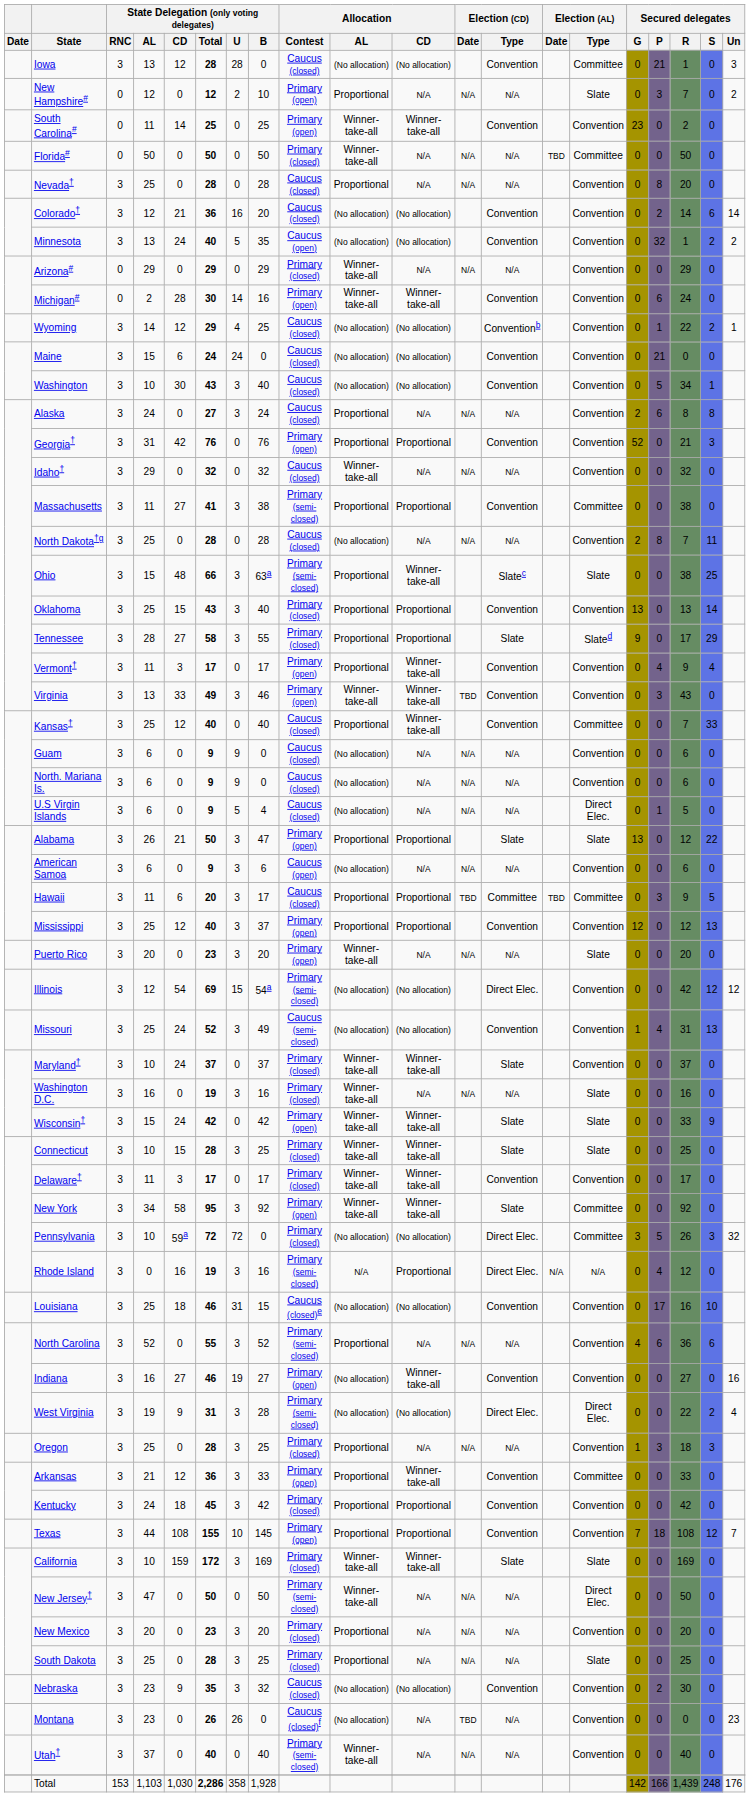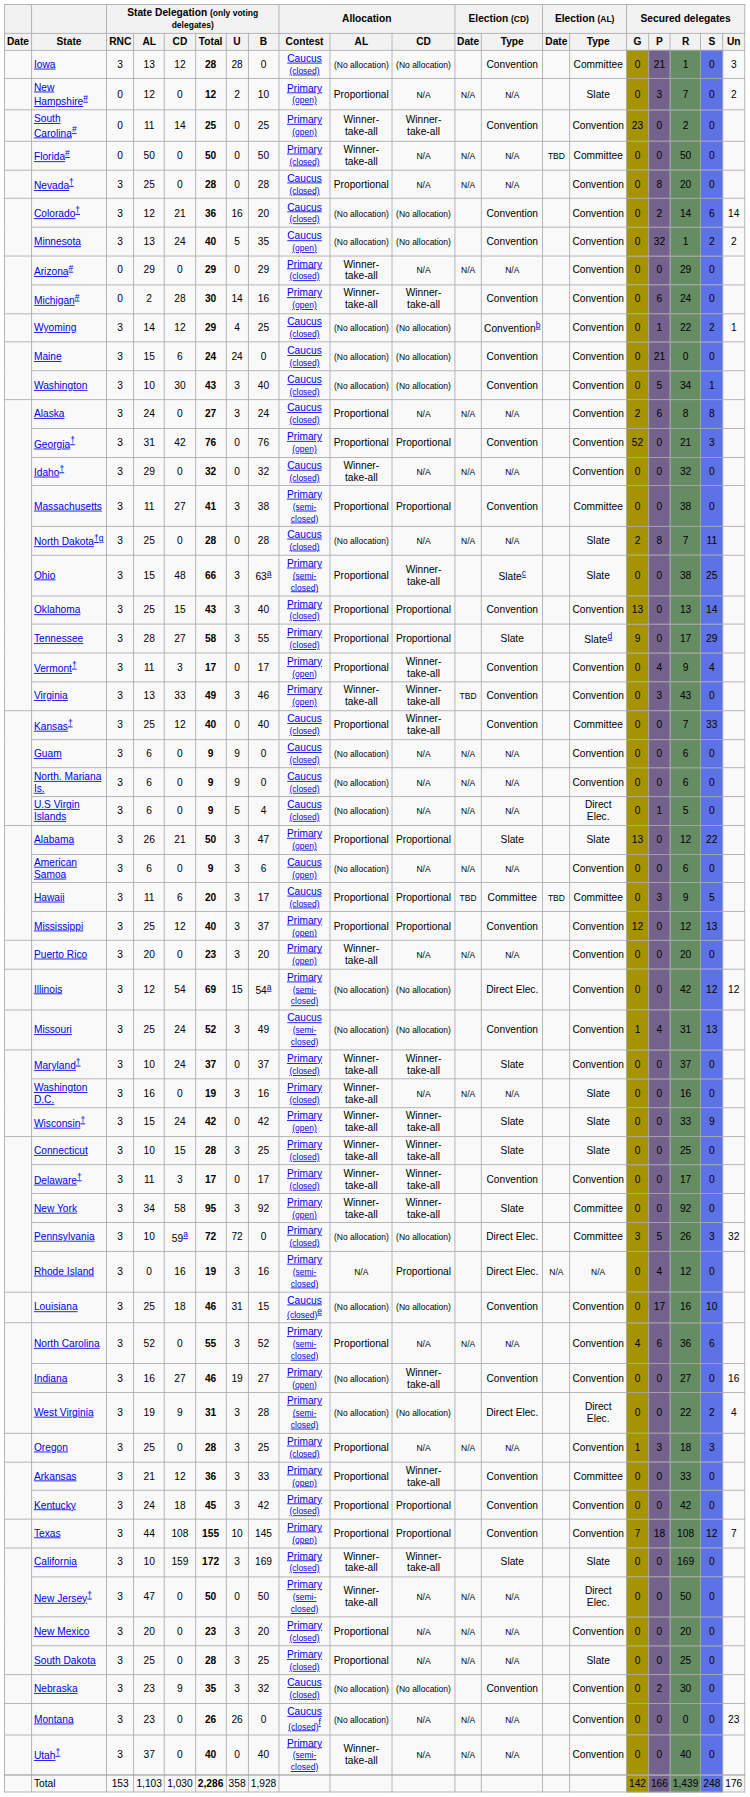North Dakota†g | Election (AL) / Type: Convention -> Slate
Puerto Rico | Election (AL) / Type: Slate -> Convention
Montana | Election (CD) / Date: TBD -> N/A
